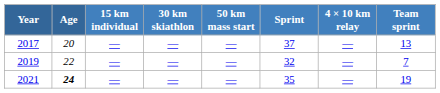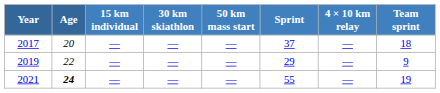2017 | Team sprint: 13 -> 18
2019 | Sprint: 32 -> 29
2019 | Team sprint: 7 -> 9
2021 | Sprint: 35 -> 55
